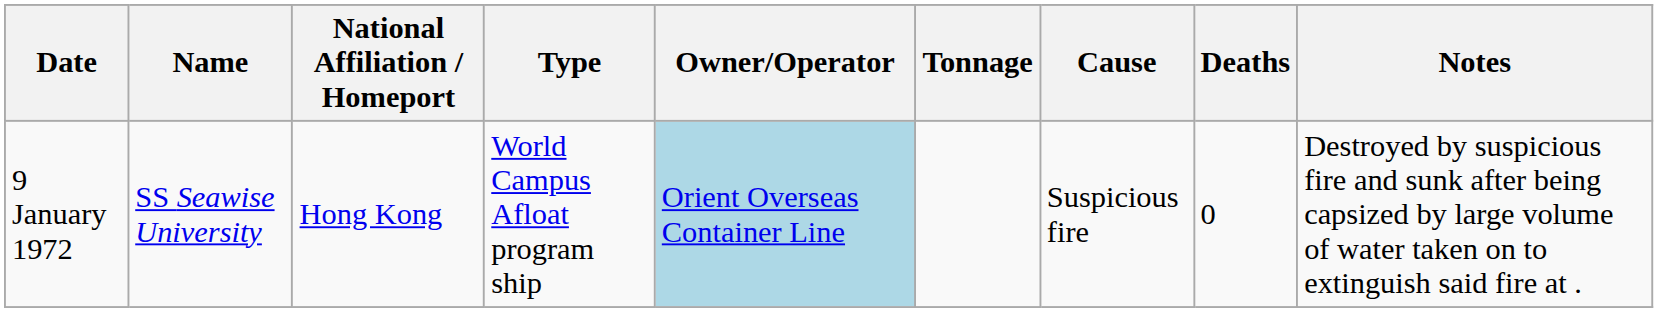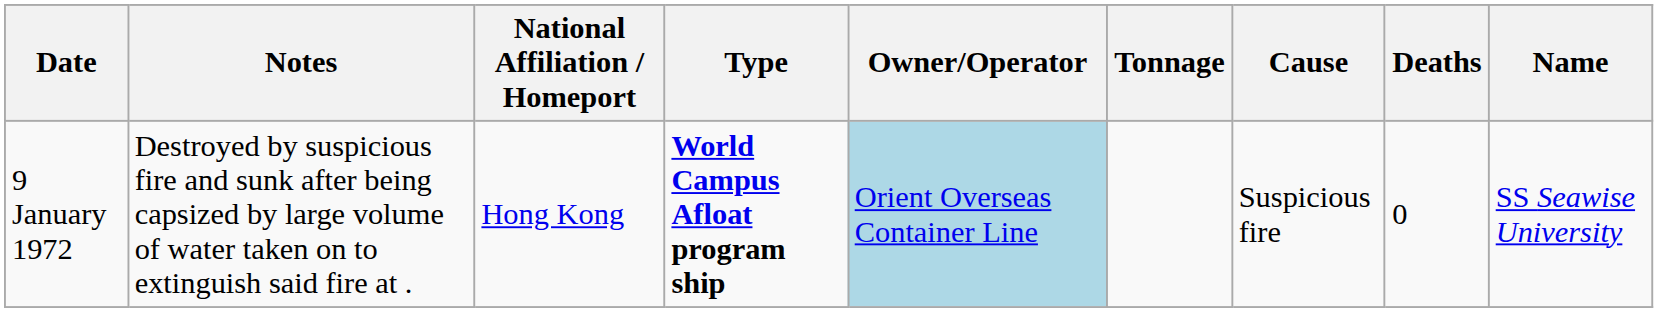columns swapped: Name <-> Notes
9 January 1972 | Type: normal -> bold
